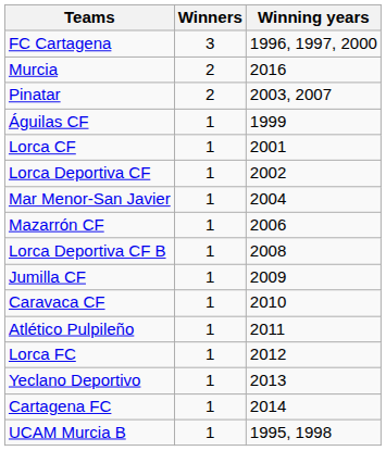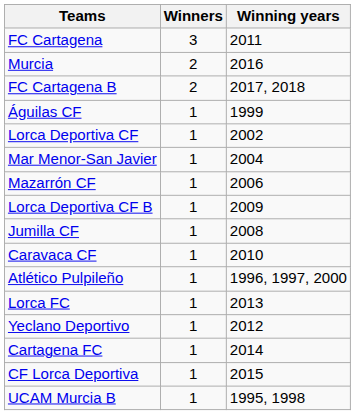FC Cartagena | Winning years: 1996, 1997, 2000 -> 2011
- row: Pinatar | 2 | 2003, 2007
+ row: FC Cartagena B | 2 | 2017, 2018
- row: Lorca CF | 1 | 2001
Lorca Deportiva CF B | Winning years: 2008 -> 2009
Jumilla CF | Winning years: 2009 -> 2008
Atlético Pulpileño | Winning years: 2011 -> 1996, 1997, 2000
Lorca FC | Winning years: 2012 -> 2013
Yeclano Deportivo | Winning years: 2013 -> 2012
+ row: CF Lorca Deportiva | 1 | 2015
